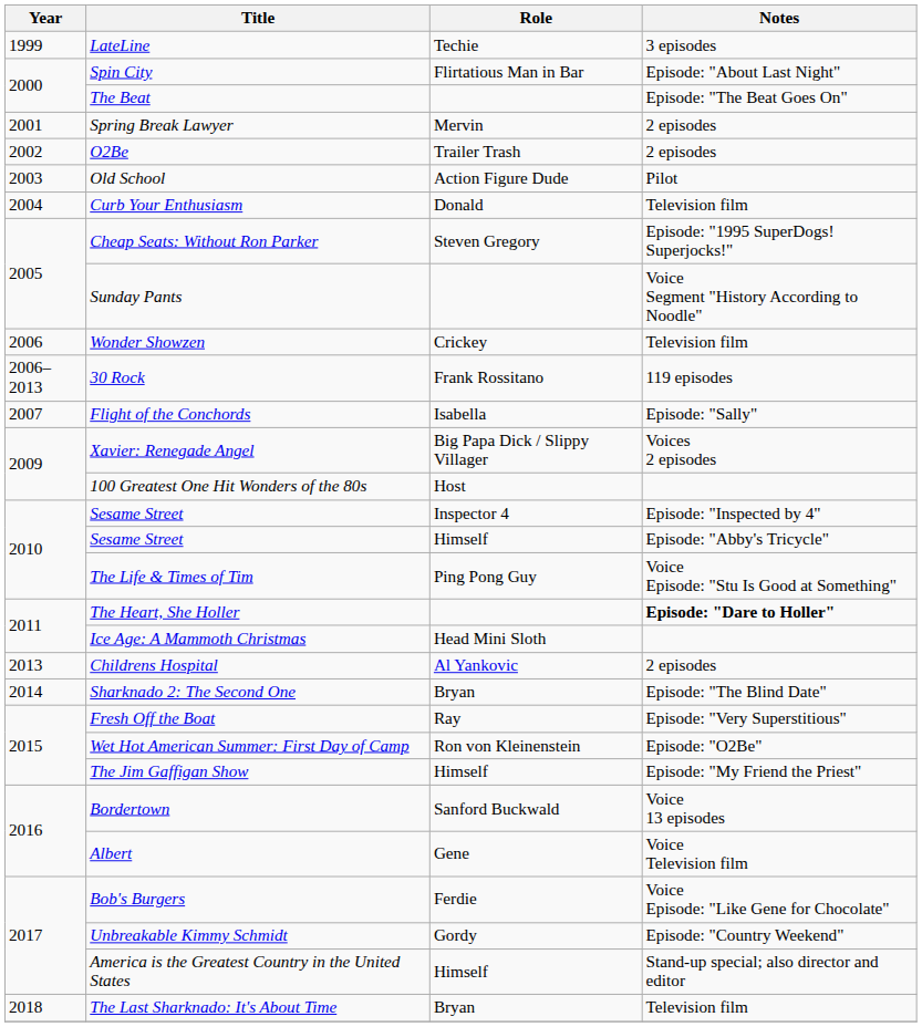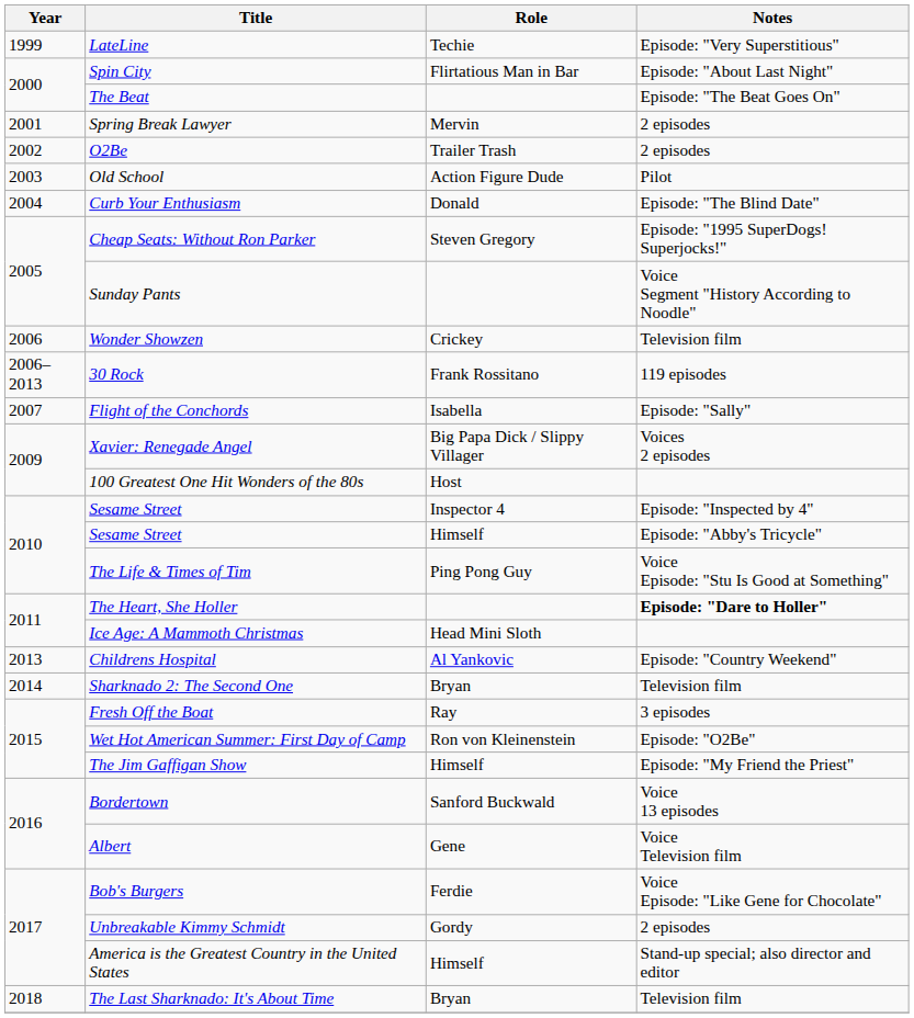LateLine | Notes: 3 episodes -> Episode: "Very Superstitious"
Curb Your Enthusiasm | Notes: Television film -> Episode: "The Blind Date"
Childrens Hospital | Notes: 2 episodes -> Episode: "Country Weekend"
Sharknado 2: The Second One | Notes: Episode: "The Blind Date" -> Television film
Fresh Off the Boat | Notes: Episode: "Very Superstitious" -> 3 episodes
Unbreakable Kimmy Schmidt | Notes: Episode: "Country Weekend" -> 2 episodes
